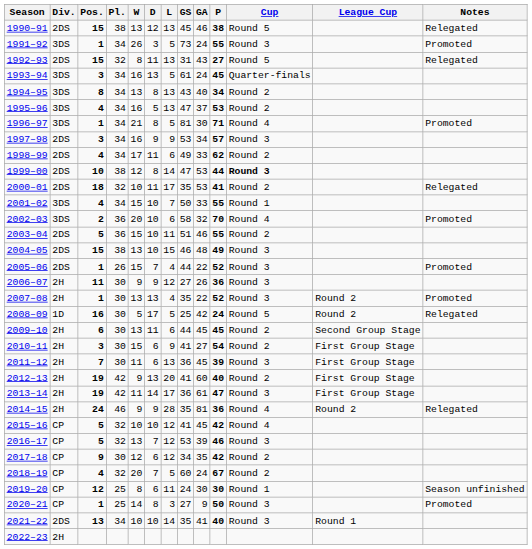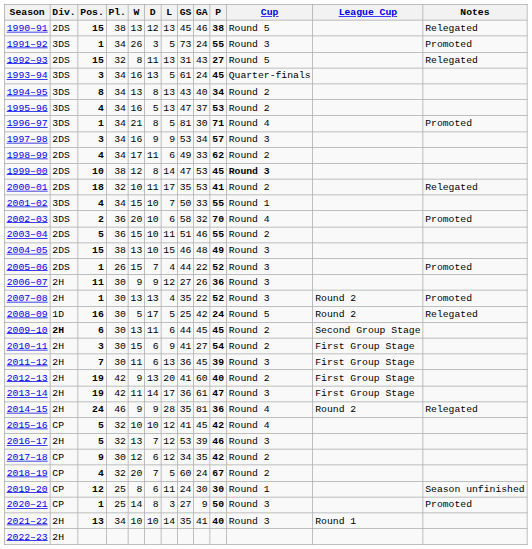1999–00 | P: 44 -> 45
2009–10 | Div.: normal -> bold
2016–17 | Div.: CP -> 2H
2021–22 | Div.: 2DS -> 2H
